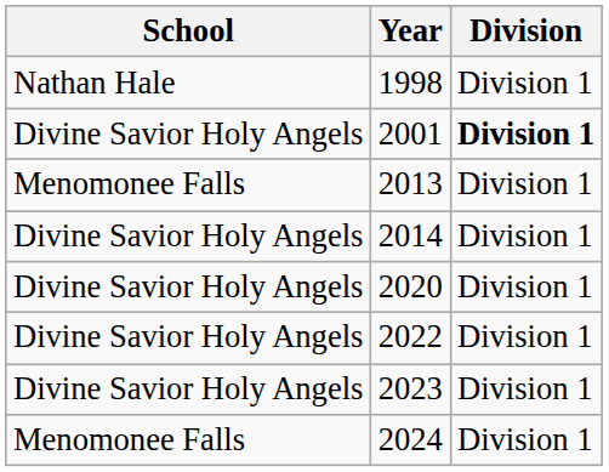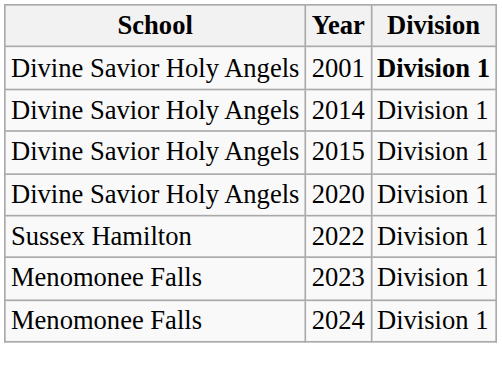- row: Nathan Hale | 1998 | Division 1
- row: Menomonee Falls | 2013 | Division 1
+ row: Divine Savior Holy Angels | 2015 | Division 1
2022 | School: Divine Savior Holy Angels -> Sussex Hamilton
2023 | School: Divine Savior Holy Angels -> Menomonee Falls
